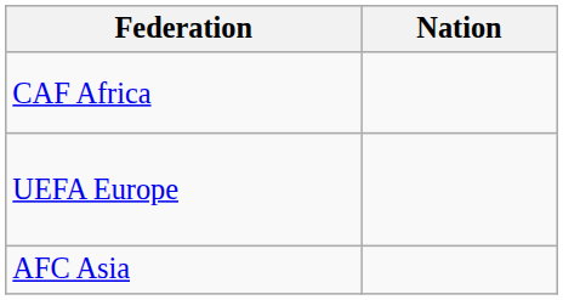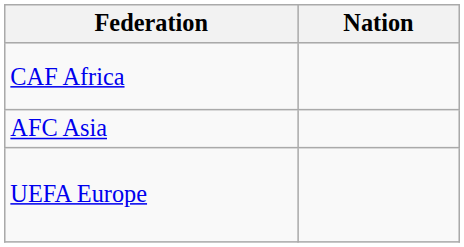rows swapped: AFC Asia <-> UEFA Europe
